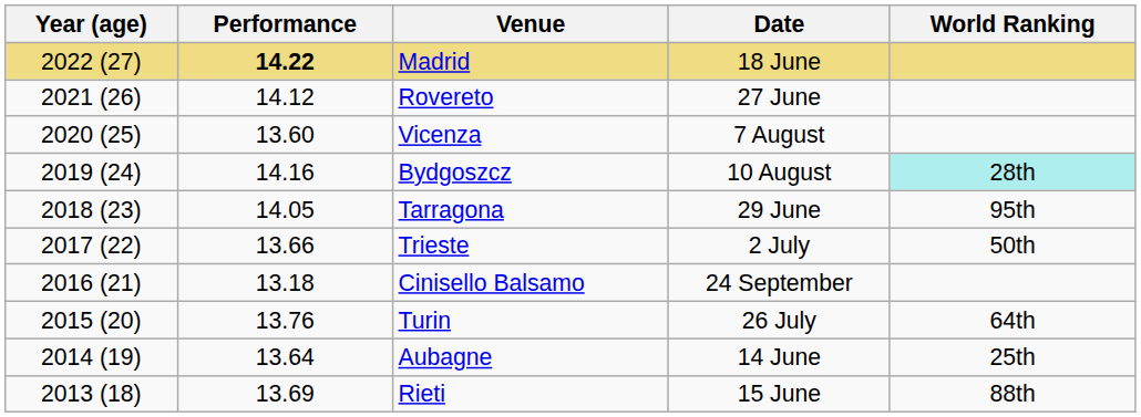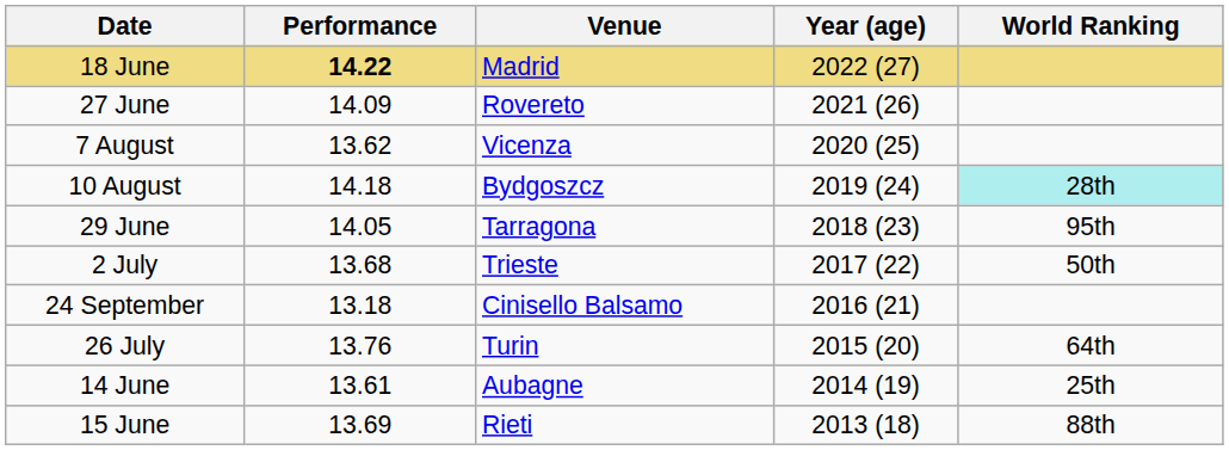columns swapped: Year (age) <-> Date
Rovereto | Performance: 14.12 -> 14.09
Vicenza | Performance: 13.60 -> 13.62
Bydgoszcz | Performance: 14.16 -> 14.18
Trieste | Performance: 13.66 -> 13.68
Aubagne | Performance: 13.64 -> 13.61
